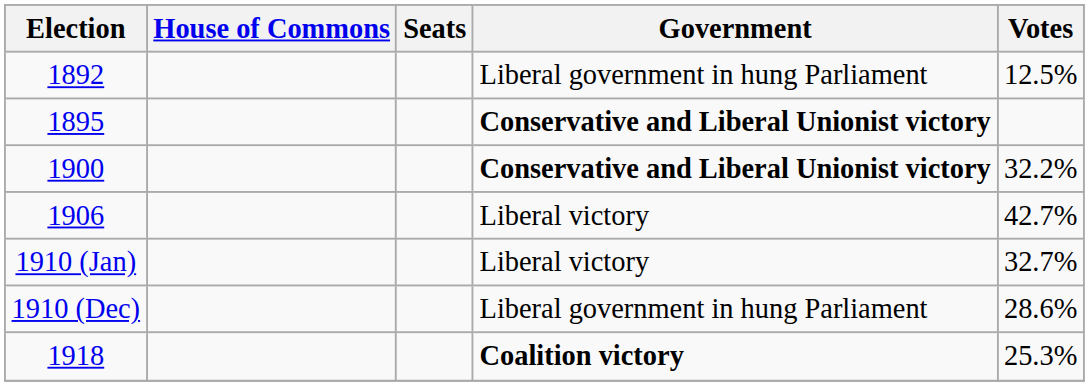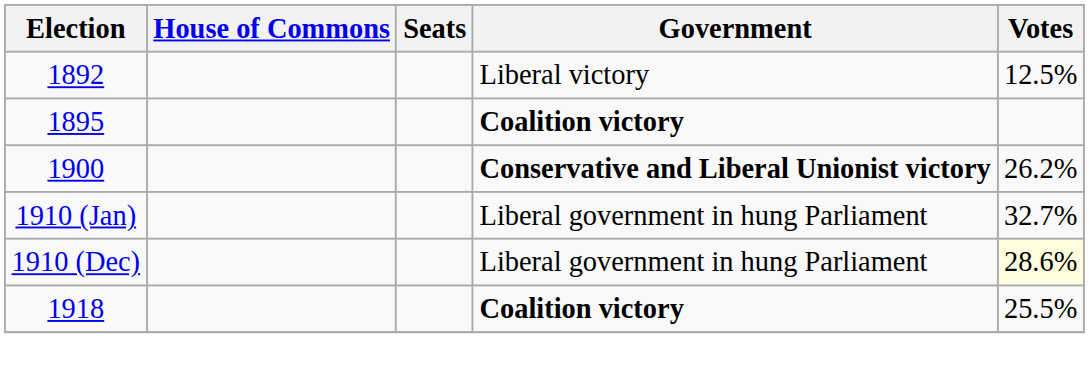1892 | Government: Liberal government in hung Parliament -> Liberal victory
1895 | Government: Conservative and Liberal Unionist victory -> Coalition victory
1900 | Votes: 32.2% -> 26.2%
- row: 1906 | Liberal victory | 42.7%
1910 (Jan) | Government: Liberal victory -> Liberal government in hung Parliament
1910 (Dec) | Votes: no background -> lightyellow background
1918 | Votes: 25.3% -> 25.5%
